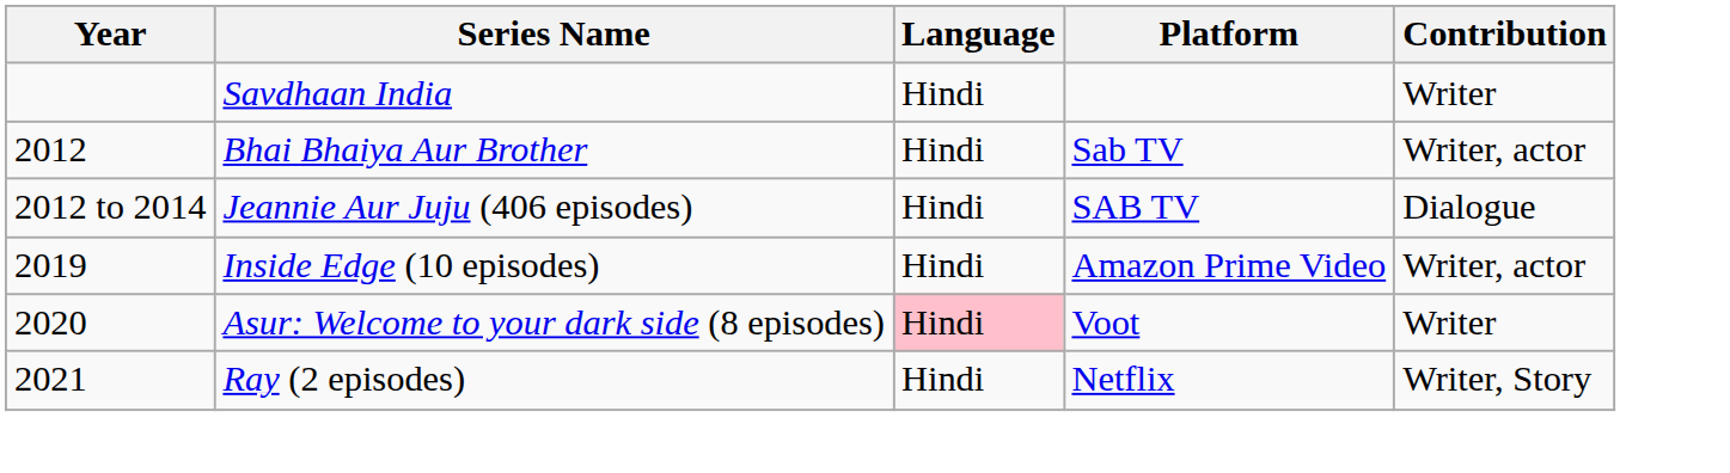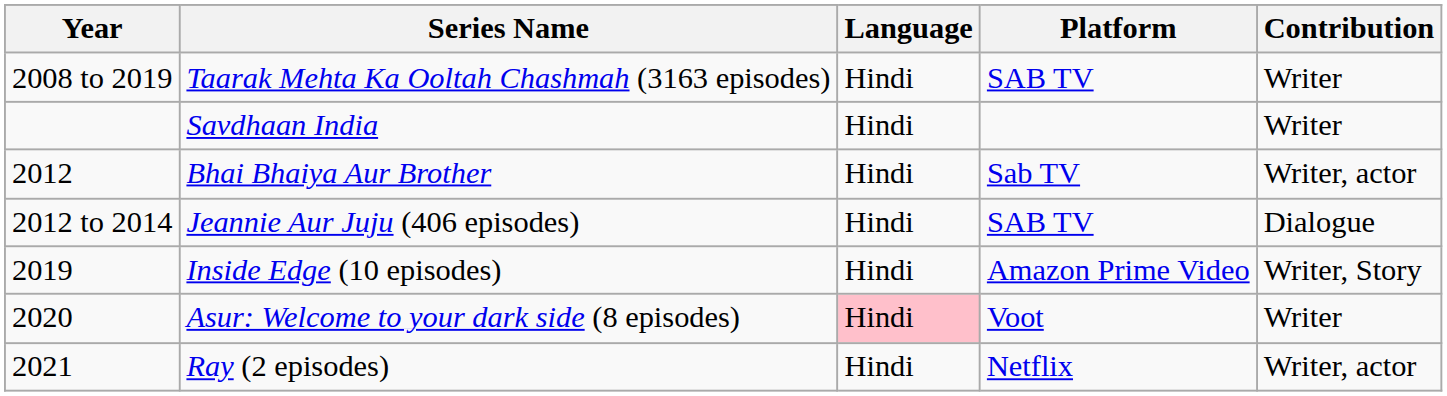+ row: 2008 to 2019 | Taarak Mehta Ka Ooltah Chashmah (3163 episodes) | Hindi | SAB TV | Writer
Inside Edge (10 episodes) | Contribution: Writer, actor -> Writer, Story
Ray (2 episodes) | Contribution: Writer, Story -> Writer, actor
